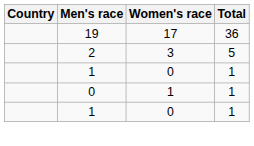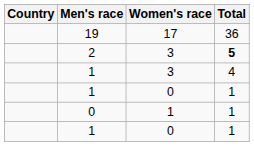2 | Total: normal -> bold
+ row: 1 | 3 | 4
